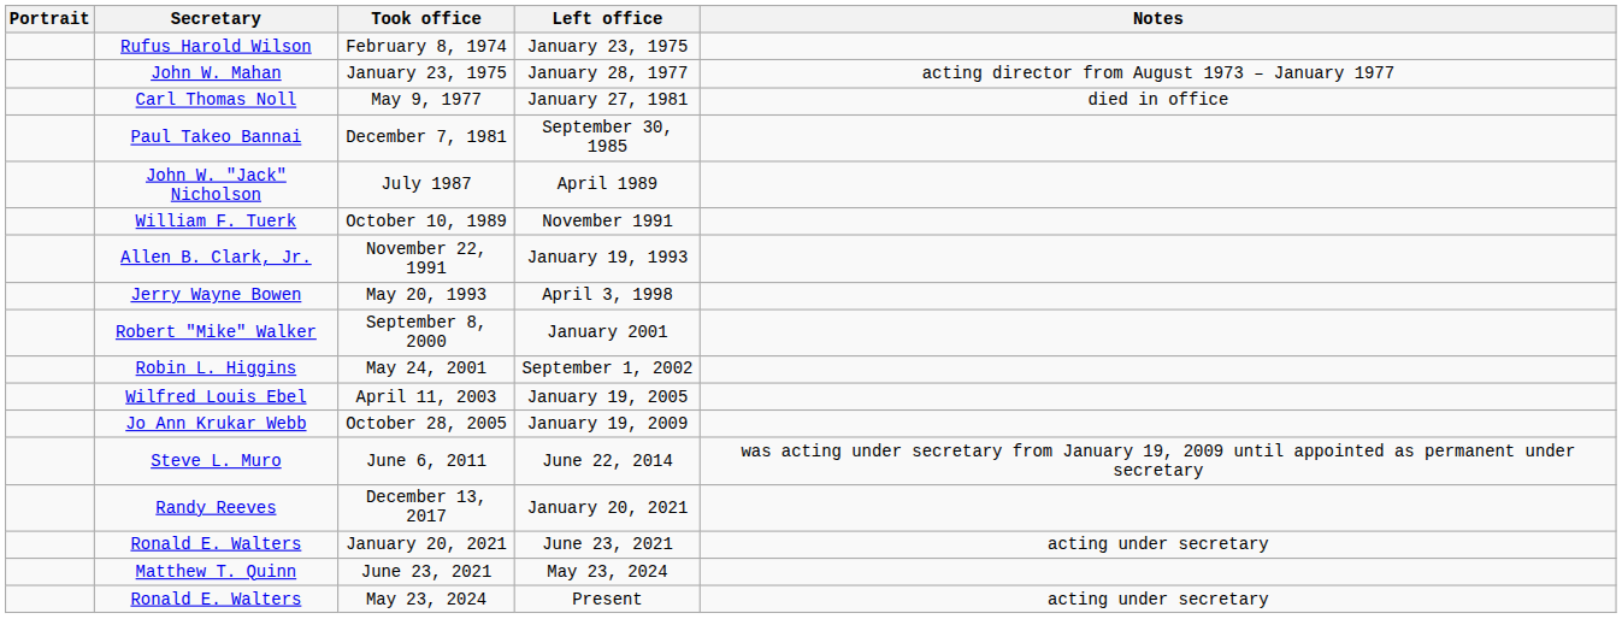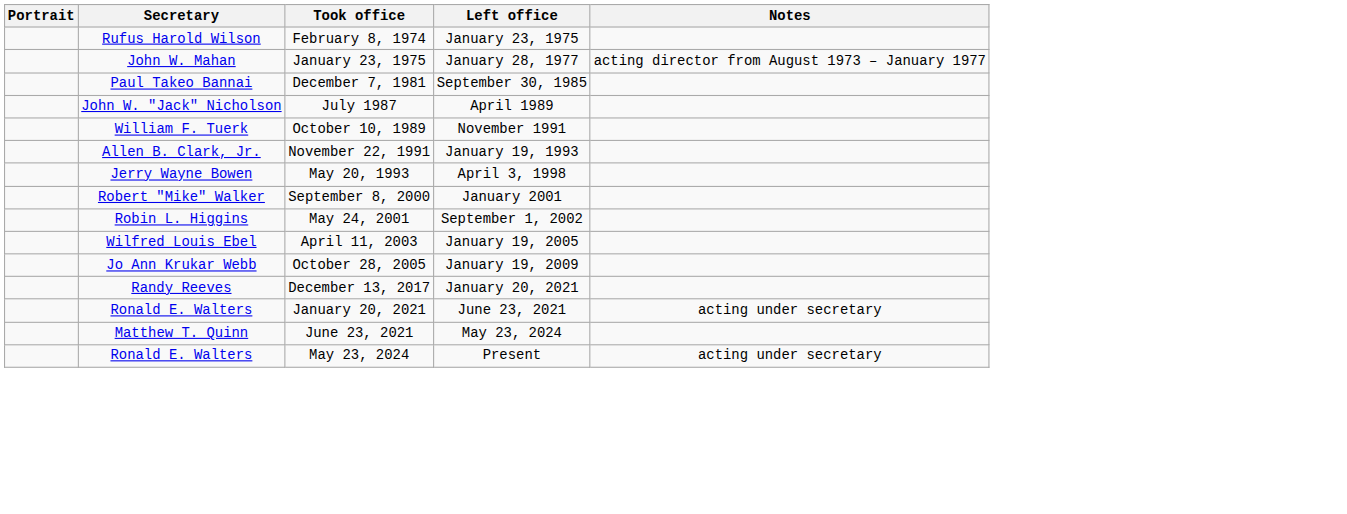- row: Carl Thomas Noll | May 9, 1977 | January 27, 1981 | died in office
- row: Steve L. Muro | June 6, 2011 | June 22, 2014 | was acting under secretary from January 19, 2009 until appointed as permanent under secretary
